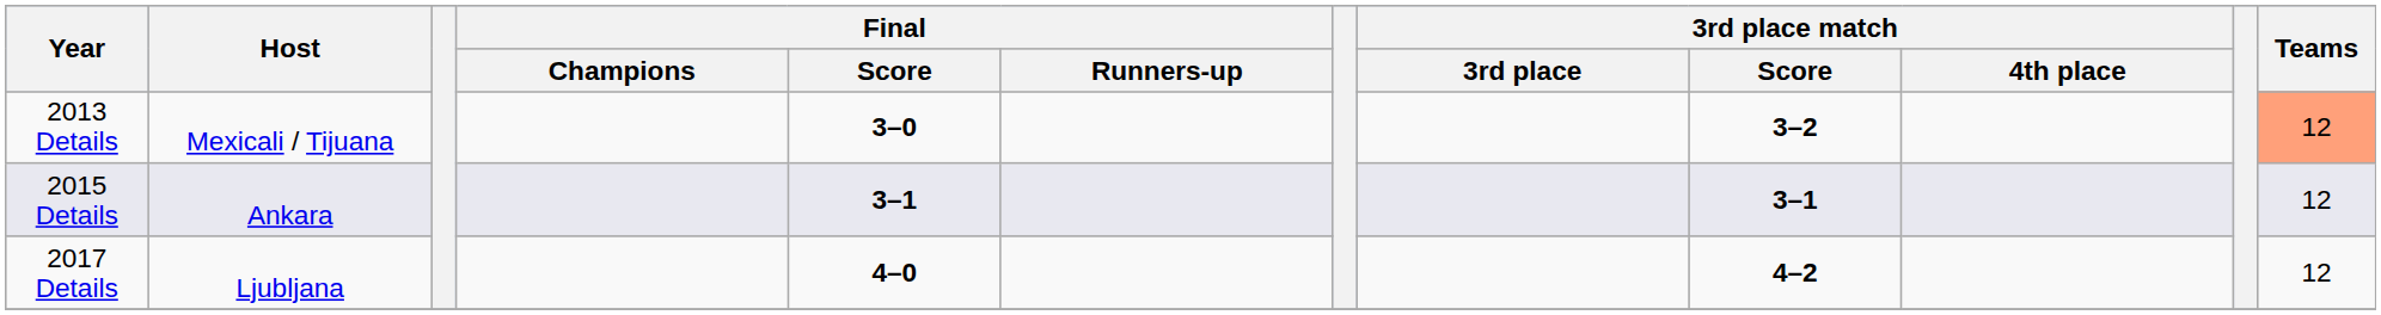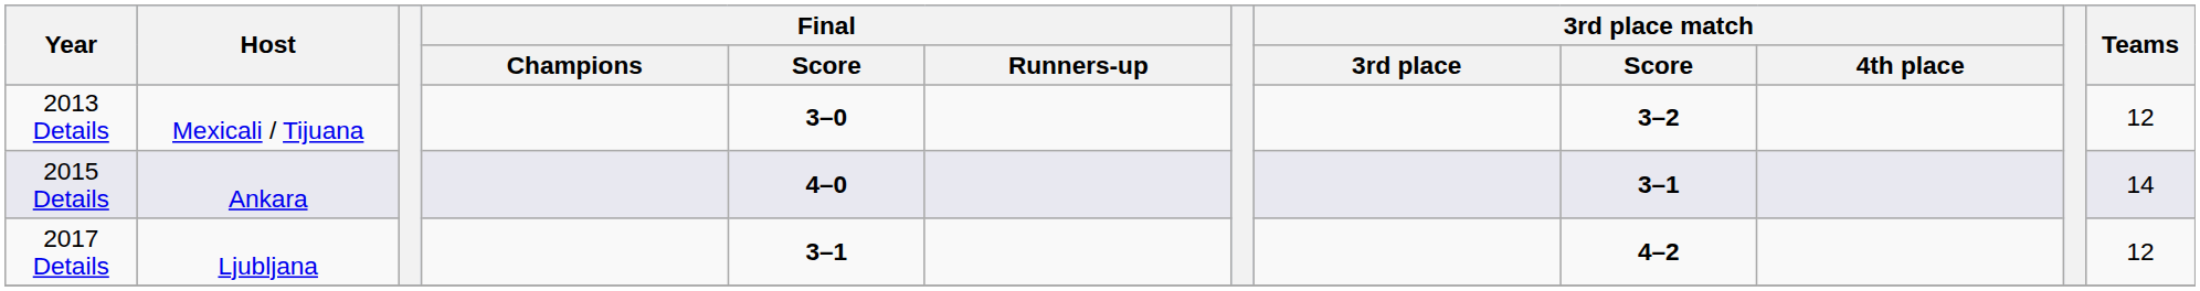2013 Details | Teams: lightsalmon background -> no background
2015 Details | Final / Score: 3–1 -> 4–0
2015 Details | Teams: 12 -> 14
2017 Details | Final / Score: 4–0 -> 3–1
